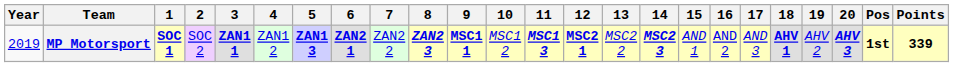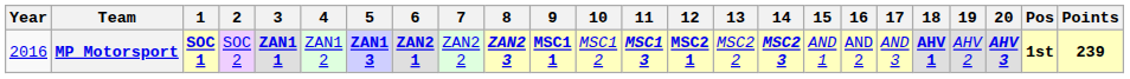MP Motorsport | Year: 2019 -> 2016
MP Motorsport | Points: 339 -> 239
